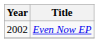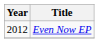Even Now EP | Year: 2002 -> 2012
